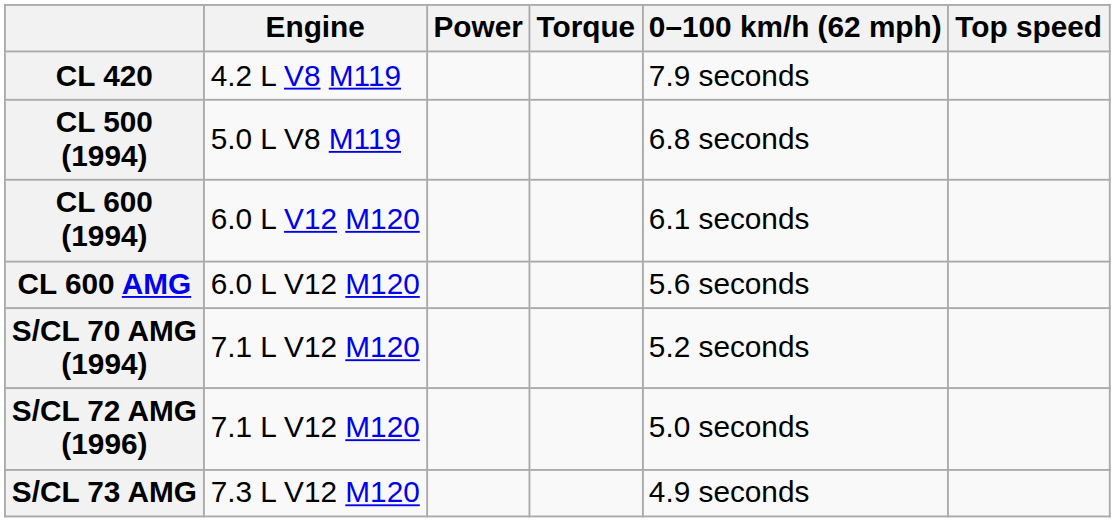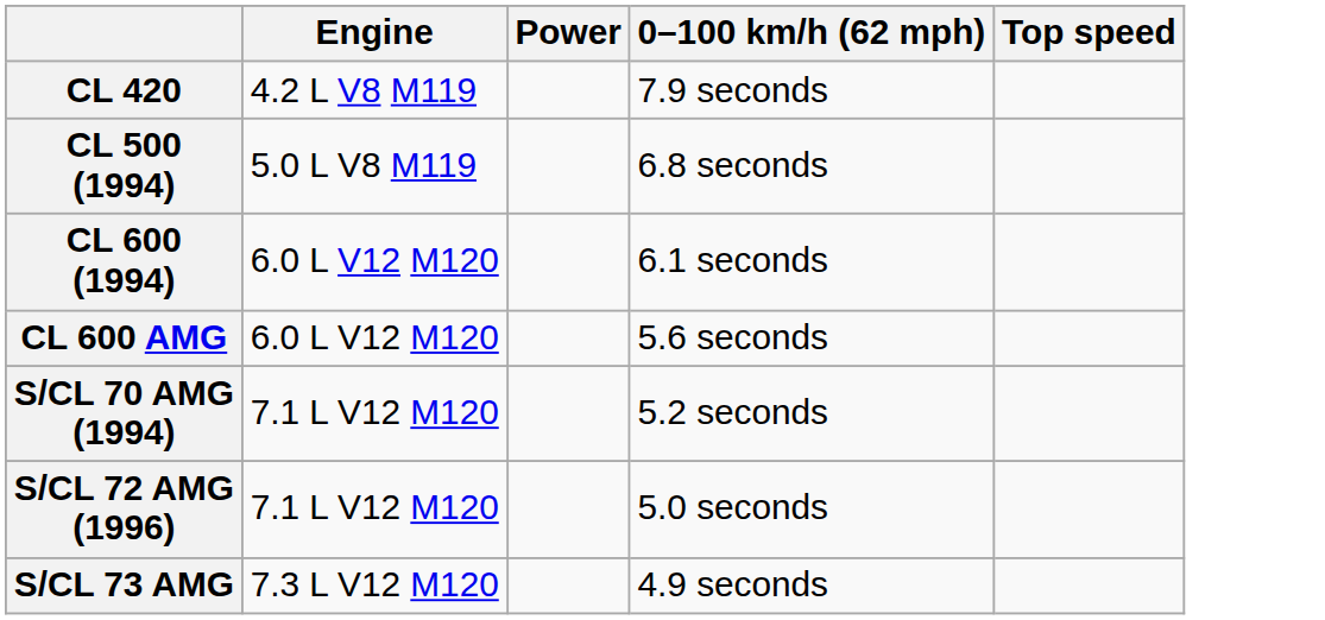- column: Torque
